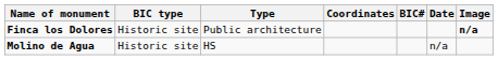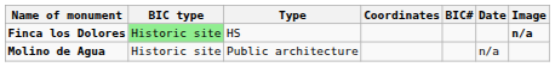Finca los Dolores | BIC type: no background -> lightgreen background
Finca los Dolores | Type: Public architecture -> HS
Molino de Agua | Type: HS -> Public architecture
